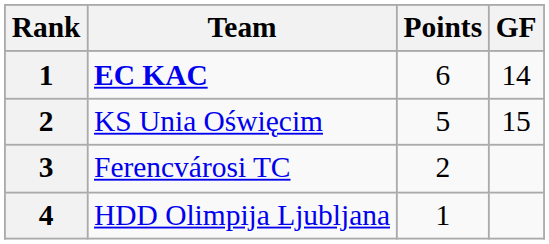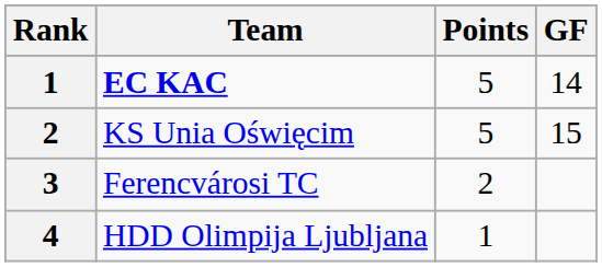EC KAC | Points: 6 -> 5
